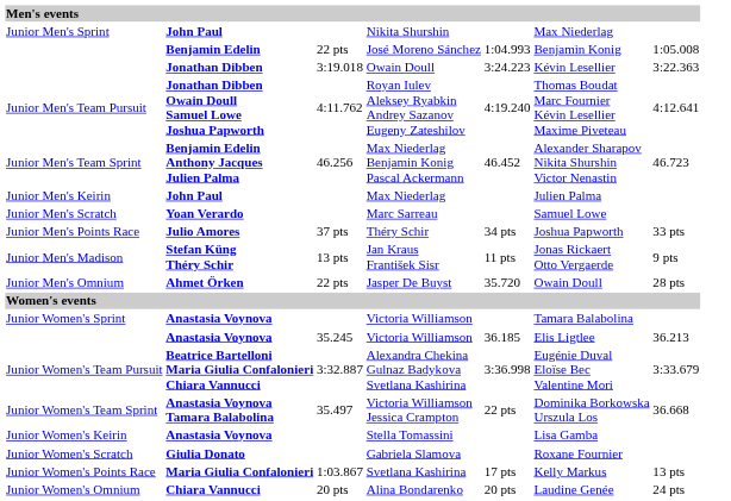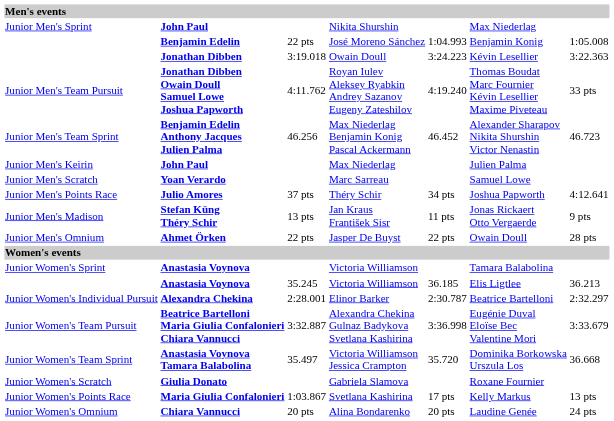Royan Iulev Aleksey Ryabkin Andrey Sazanov Eugeny Zateshilov | column 7: 4:12.641 -> 33 pts
Théry Schir | column 7: 33 pts -> 4:12.641
Jasper De Buyst | column 5: 35.720 -> 22 pts
+ row: Junior Women's Individual Pursuit | Alexandra Chekina | 2:28.001 | Elinor Barker | 2:30.787 | Beatrice Bartelloni | 2:32.297
Victoria Williamson Jessica Crampton | column 5: 22 pts -> 35.720
- row: Junior Women's Keirin | Anastasia Voynova | Stella Tomassini | Lisa Gamba
